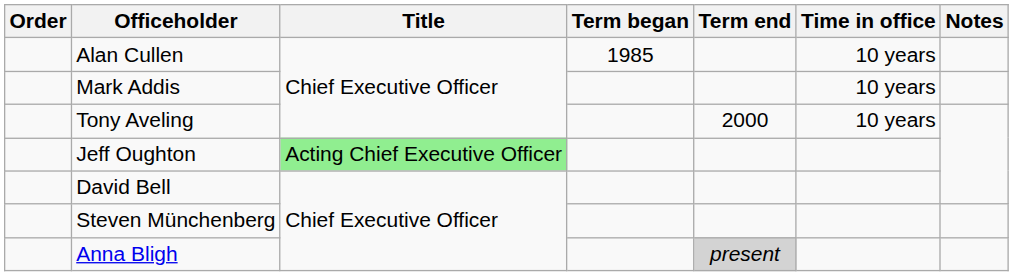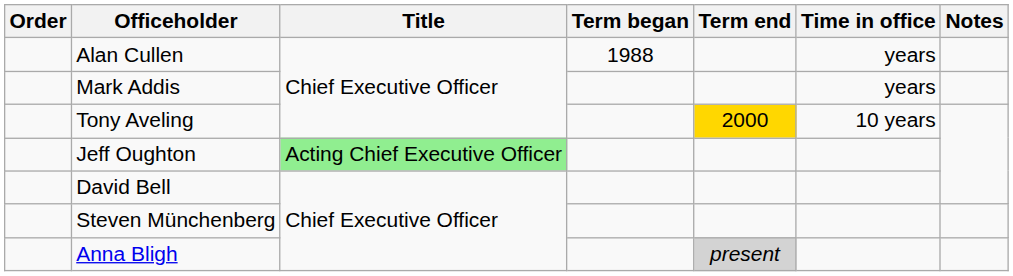Alan Cullen | Term began: 1985 -> 1988
Alan Cullen | Time in office: 10 years -> years
Mark Addis | Time in office: 10 years -> years
Tony Aveling | Term end: no background -> gold background
